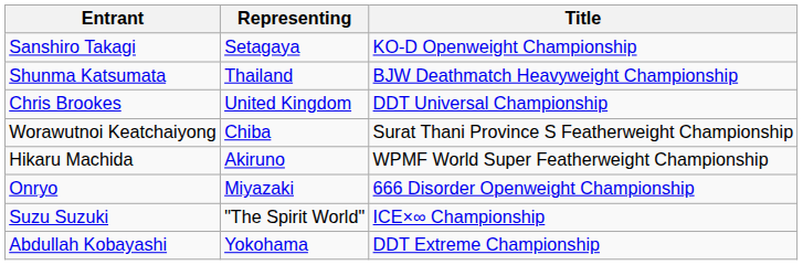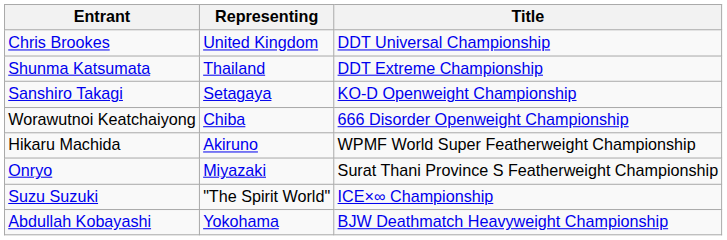rows swapped: Sanshiro Takagi <-> Chris Brookes
Shunma Katsumata | Title: BJW Deathmatch Heavyweight Championship -> DDT Extreme Championship
Worawutnoi Keatchaiyong | Title: Surat Thani Province S Featherweight Championship -> 666 Disorder Openweight Championship
Onryo | Title: 666 Disorder Openweight Championship -> Surat Thani Province S Featherweight Championship
Abdullah Kobayashi | Title: DDT Extreme Championship -> BJW Deathmatch Heavyweight Championship
